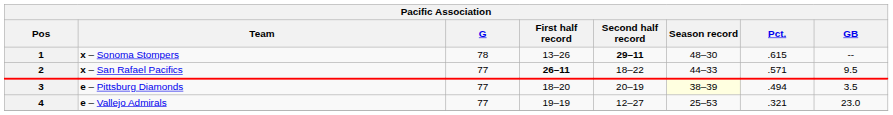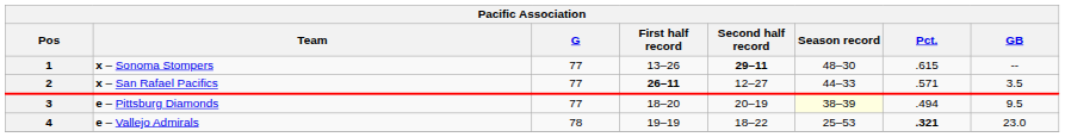1 | G: 78 -> 77
2 | Second half record: 18–22 -> 12–27
2 | GB: 9.5 -> 3.5
3 | GB: 3.5 -> 9.5
4 | G: 77 -> 78
4 | Second half record: 12–27 -> 18–22
4 | Pct.: normal -> bold
